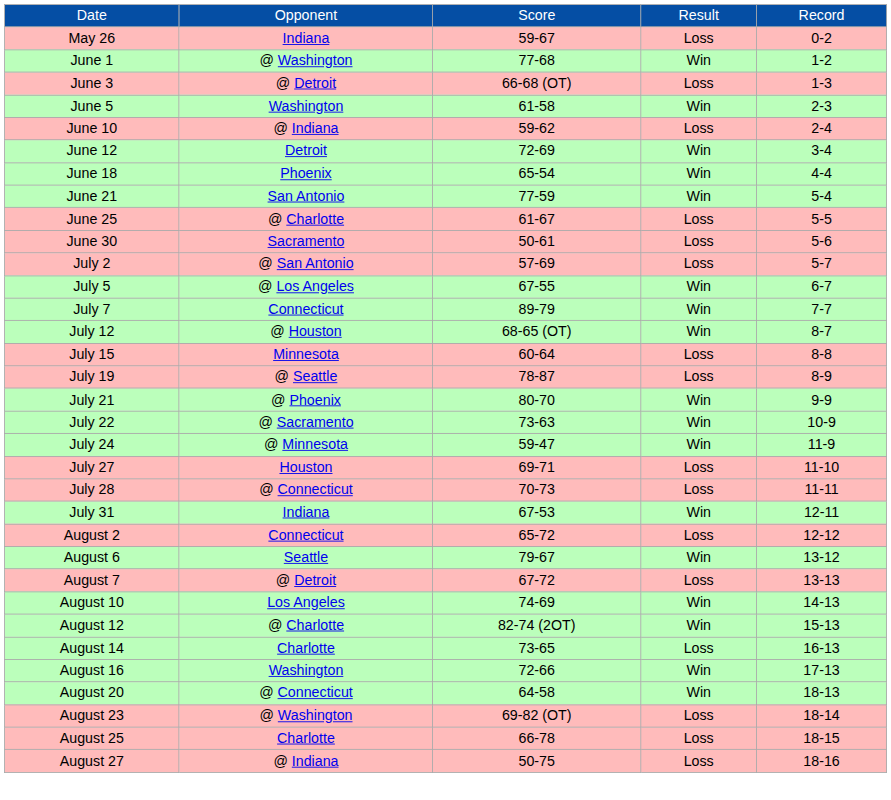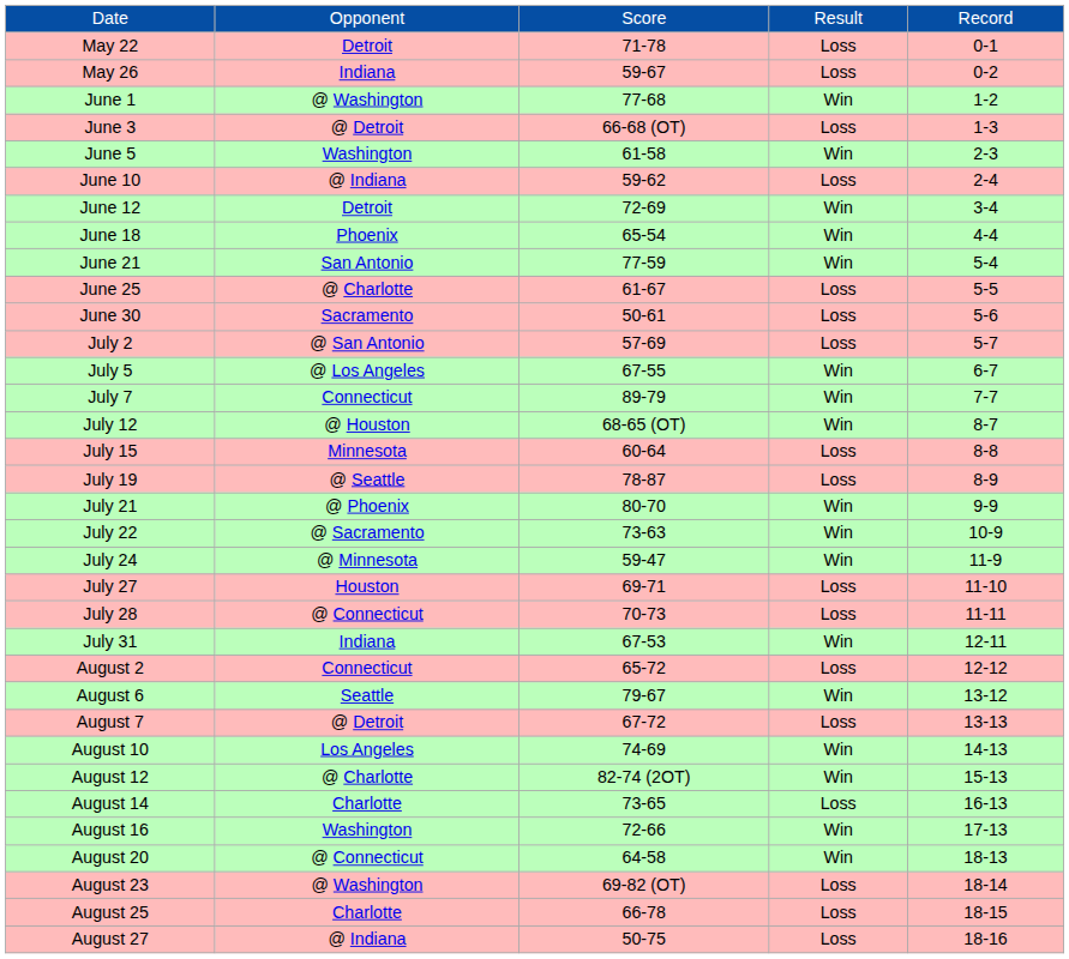+ row: May 22 | Detroit | 71-78 | Loss | 0-1
